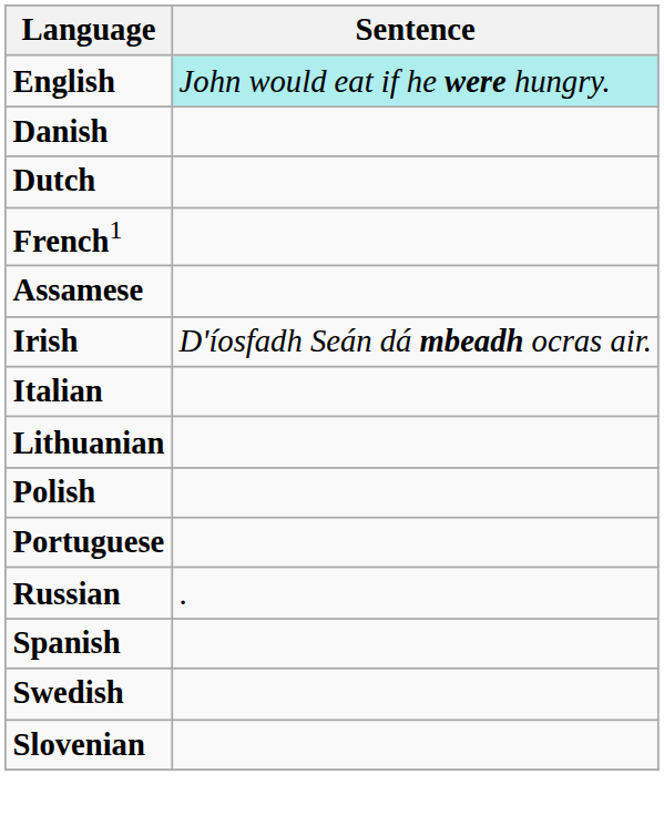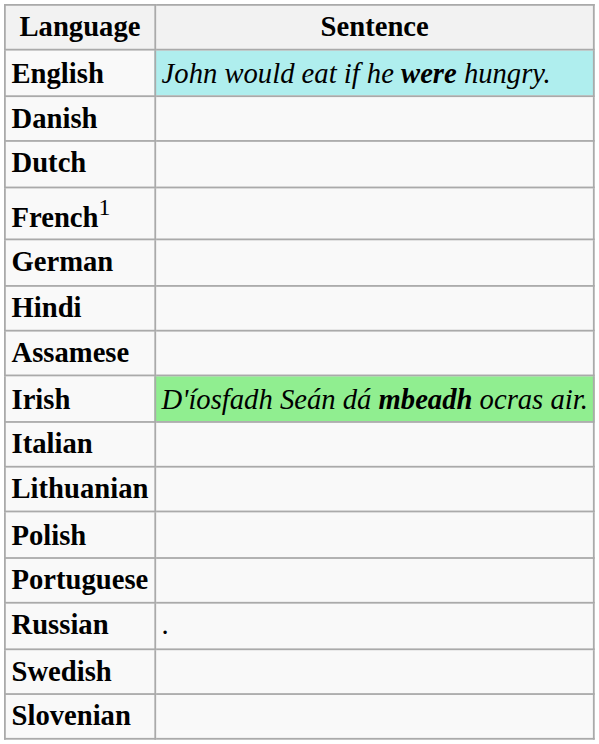+ row: German
+ row: Hindi
Irish | Sentence: no background -> lightgreen background
- row: Spanish
